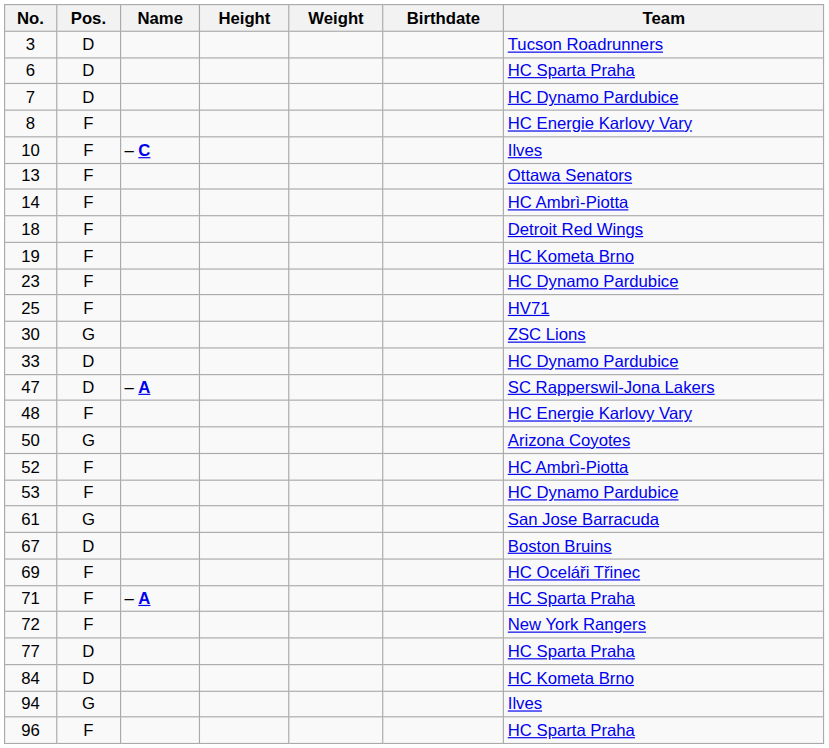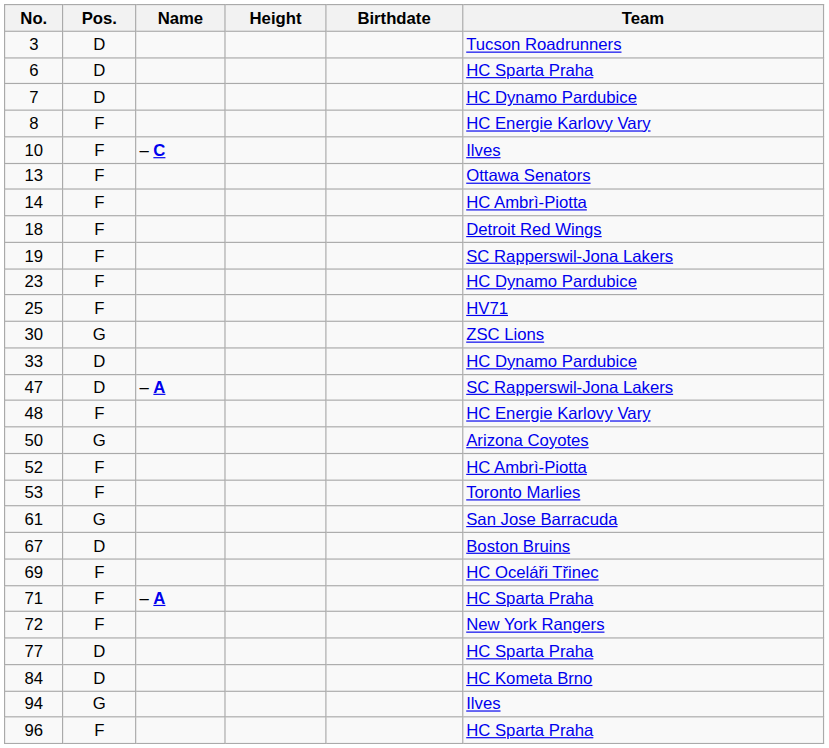- column: Weight
19 | Team: HC Kometa Brno -> SC Rapperswil-Jona Lakers
53 | Team: HC Dynamo Pardubice -> Toronto Marlies
